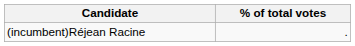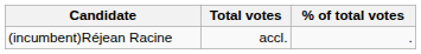+ column: Total votes | accl.
